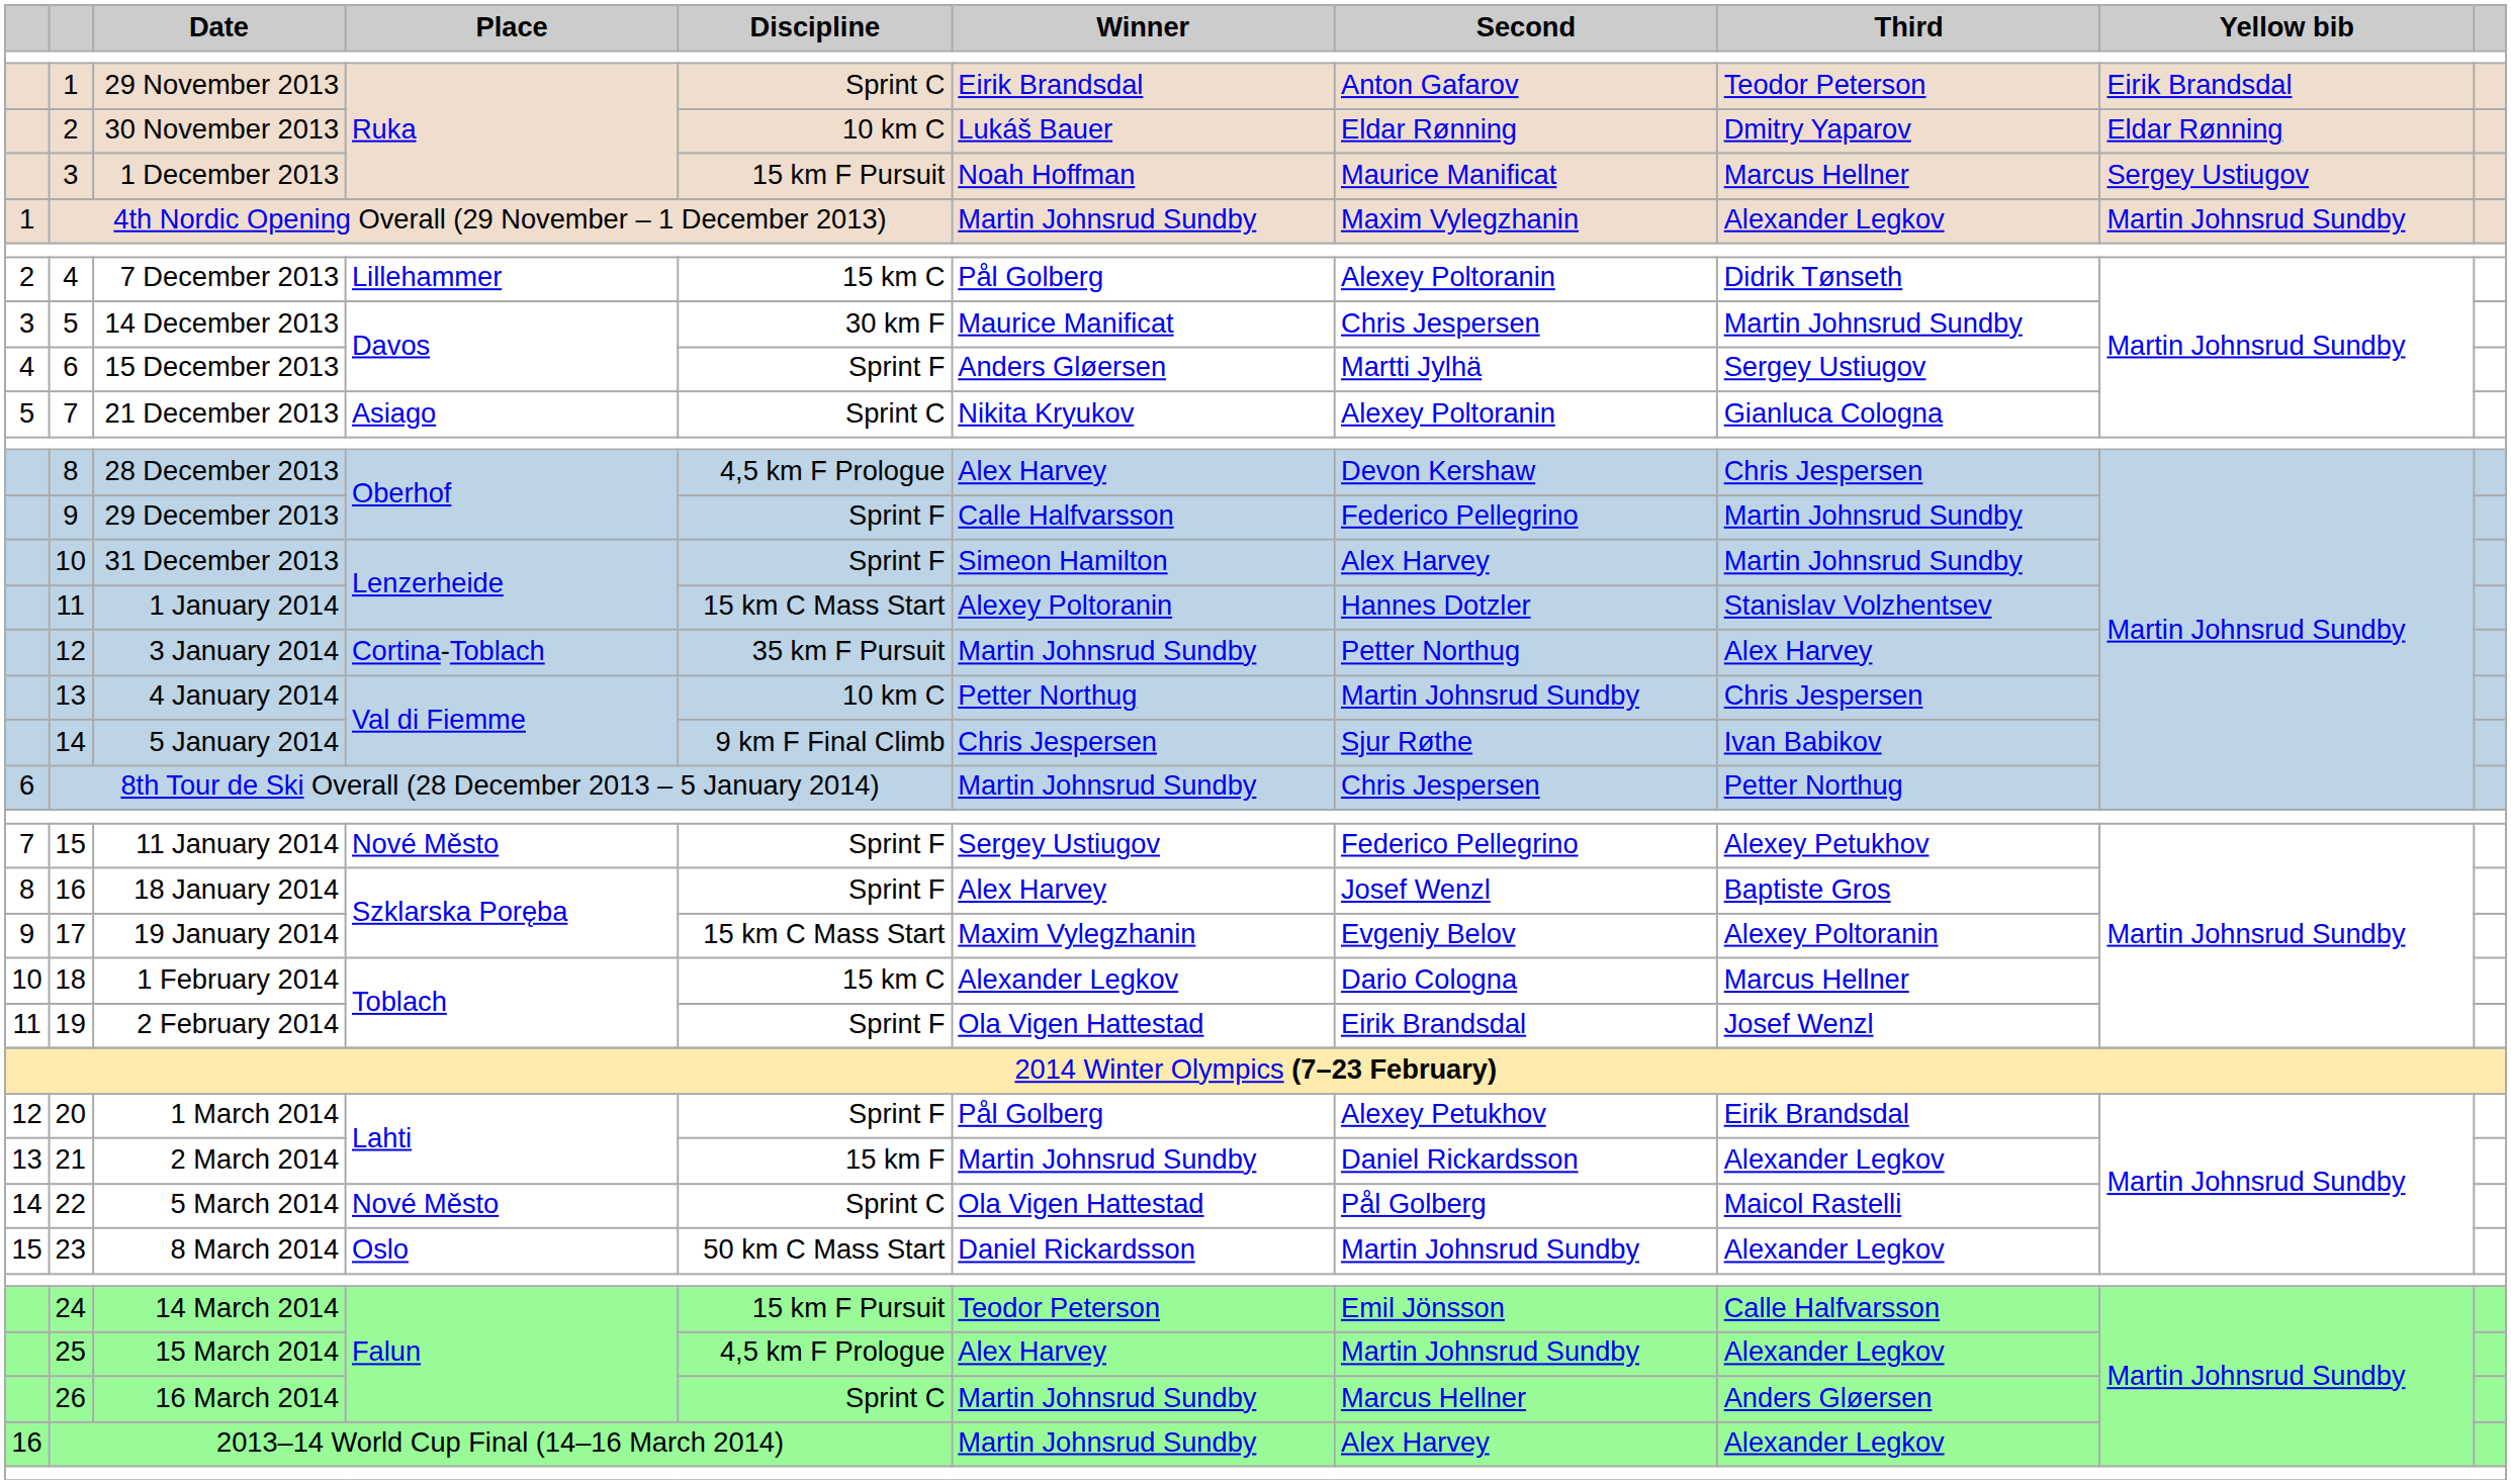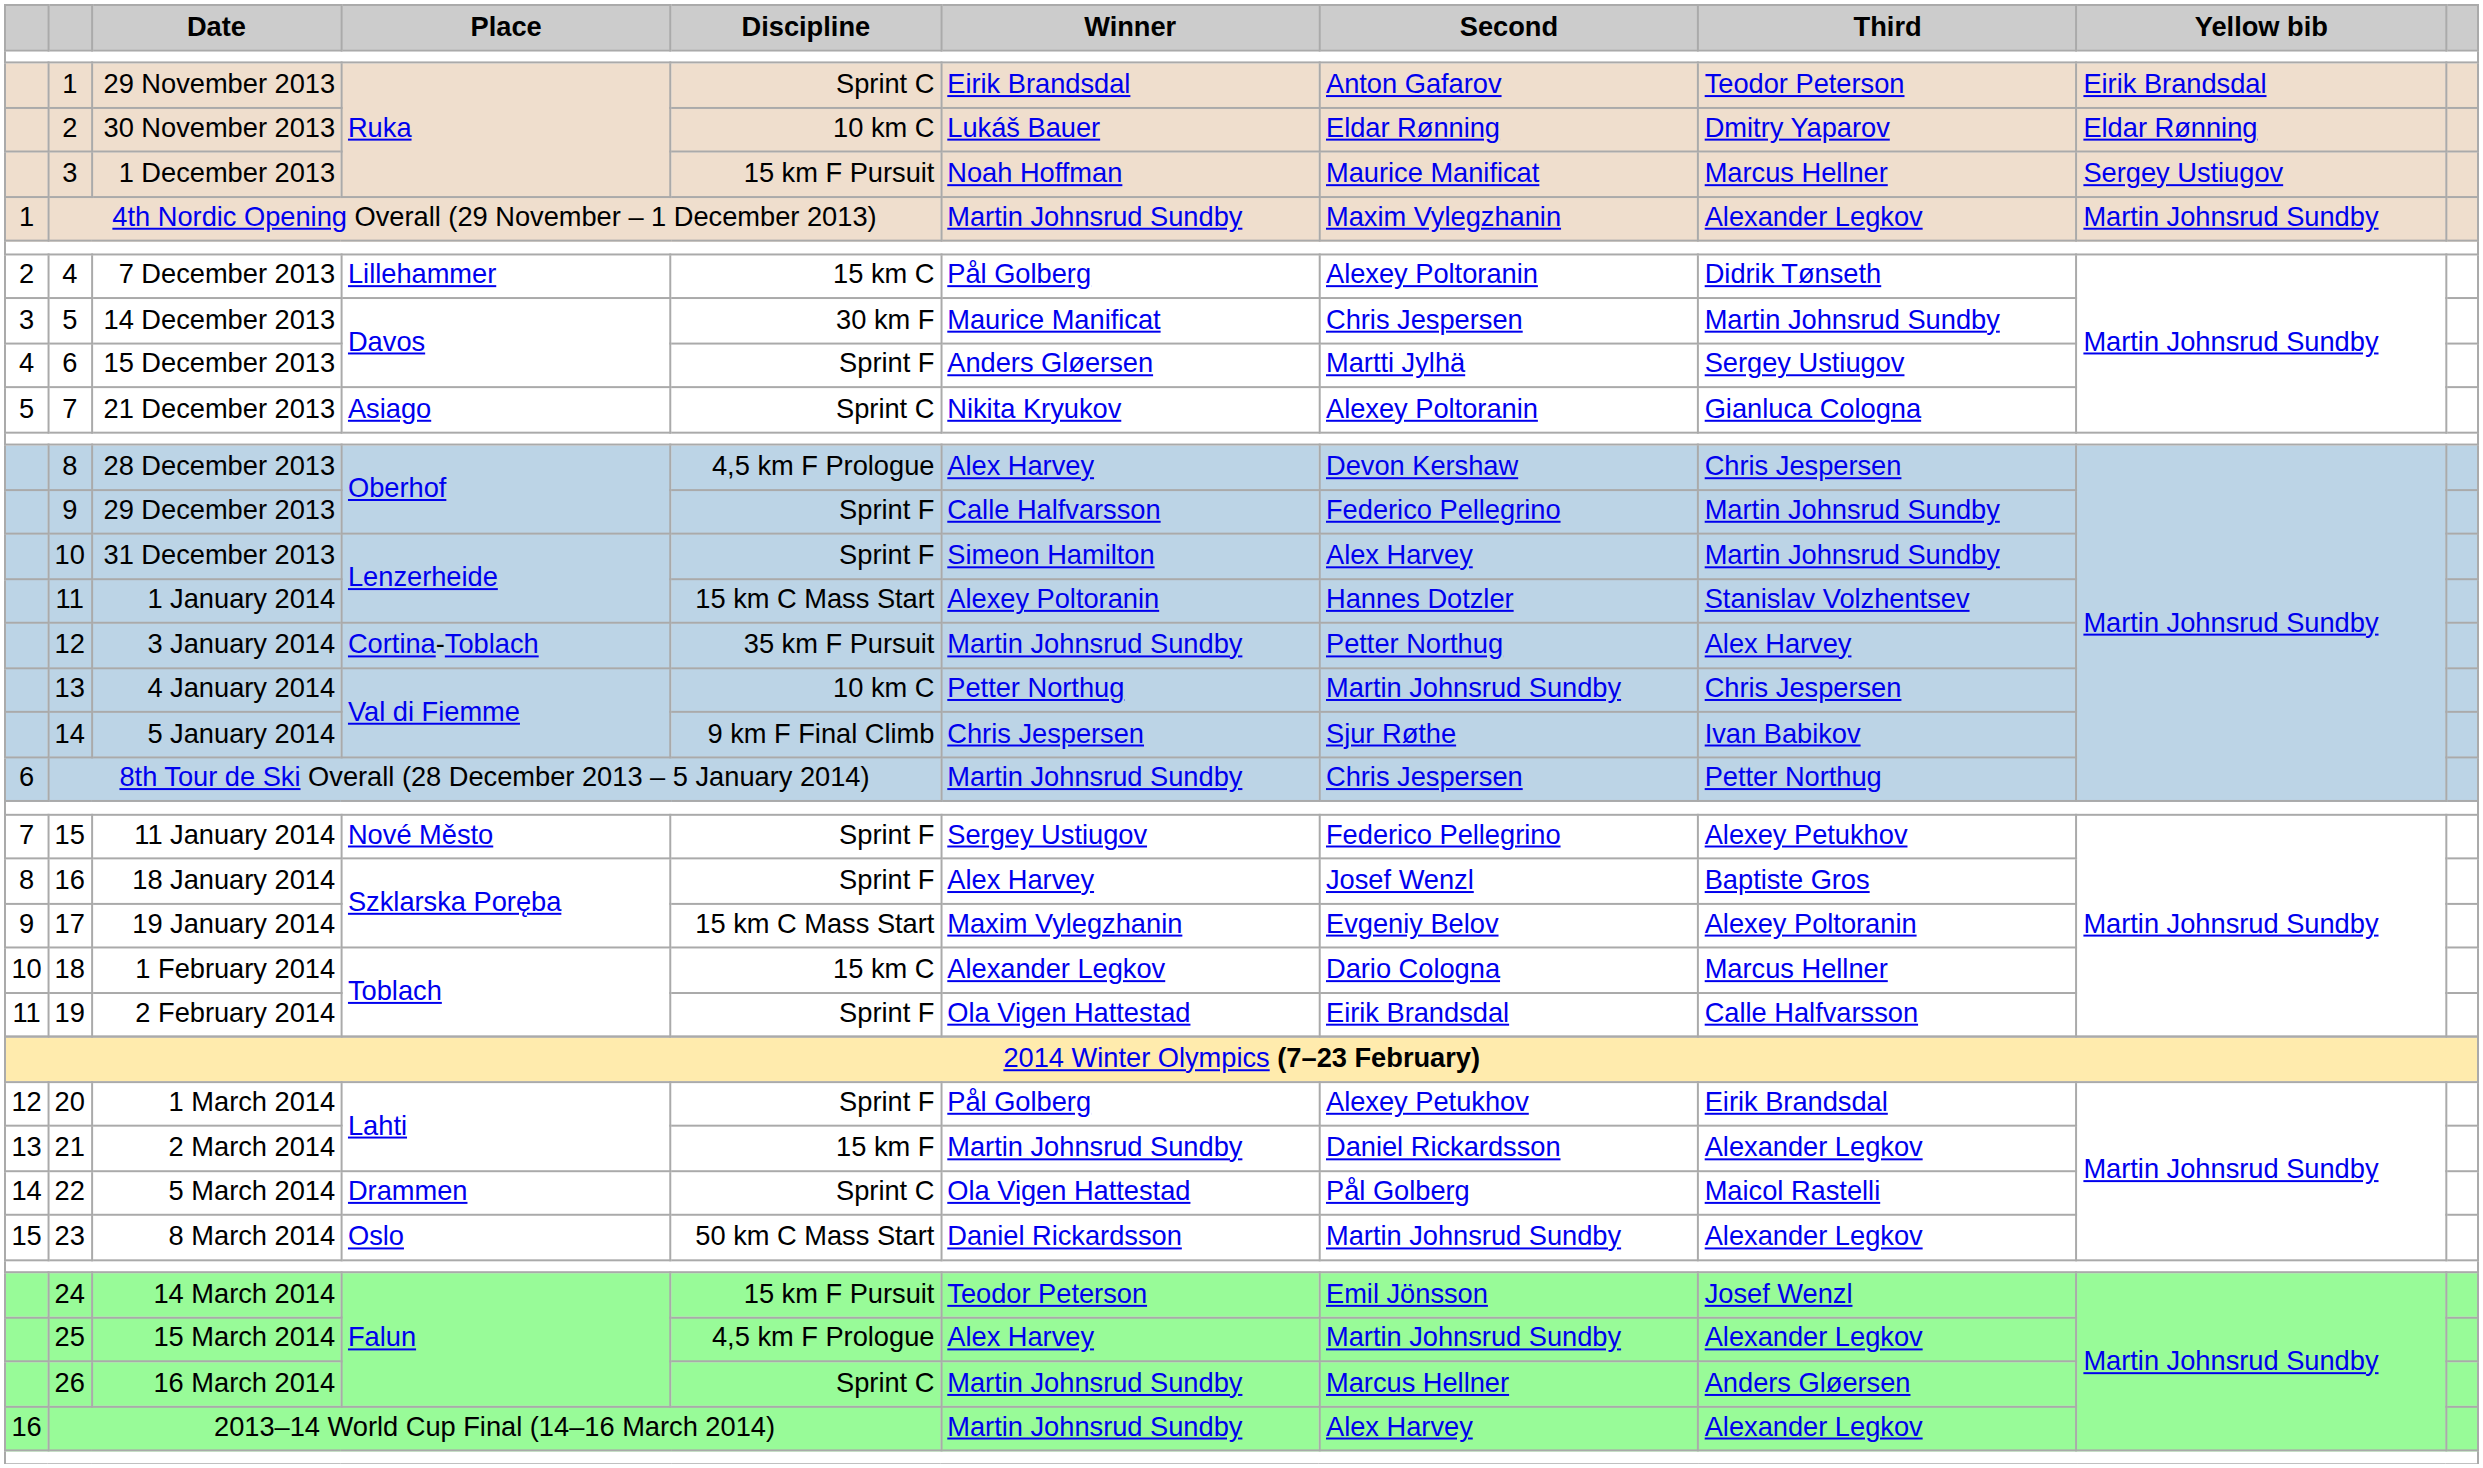19 | Third: Josef Wenzl -> Calle Halfvarsson
22 | Place: Nové Město -> Drammen
24 | Third: Calle Halfvarsson -> Josef Wenzl
